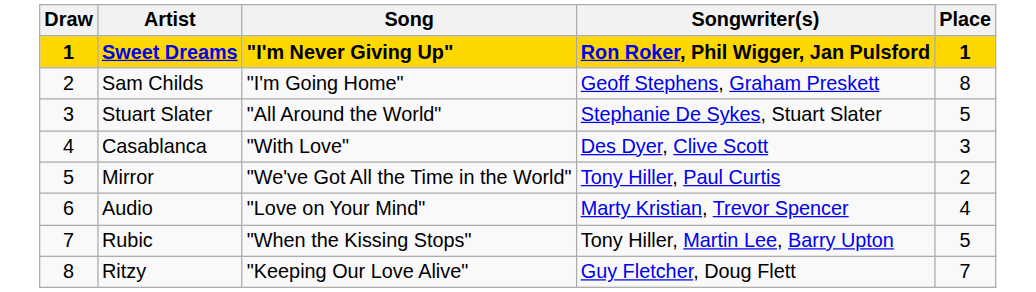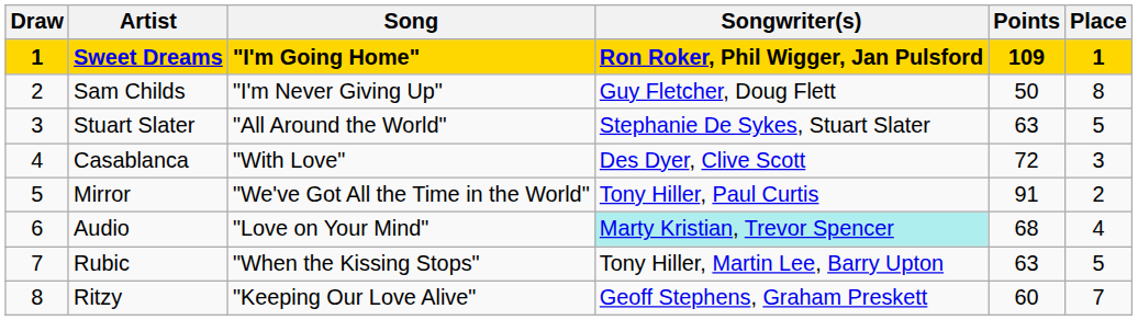+ column: Points | 109 | 50 | 63 | 72 | 91 | 68 | 63 | 60
Sweet Dreams | Song: "I'm Never Giving Up" -> "I'm Going Home"
Sam Childs | Song: "I'm Going Home" -> "I'm Never Giving Up"
Sam Childs | Songwriter(s): Geoff Stephens, Graham Preskett -> Guy Fletcher, Doug Flett
Audio | Songwriter(s): no background -> paleturquoise background
Ritzy | Songwriter(s): Guy Fletcher, Doug Flett -> Geoff Stephens, Graham Preskett
